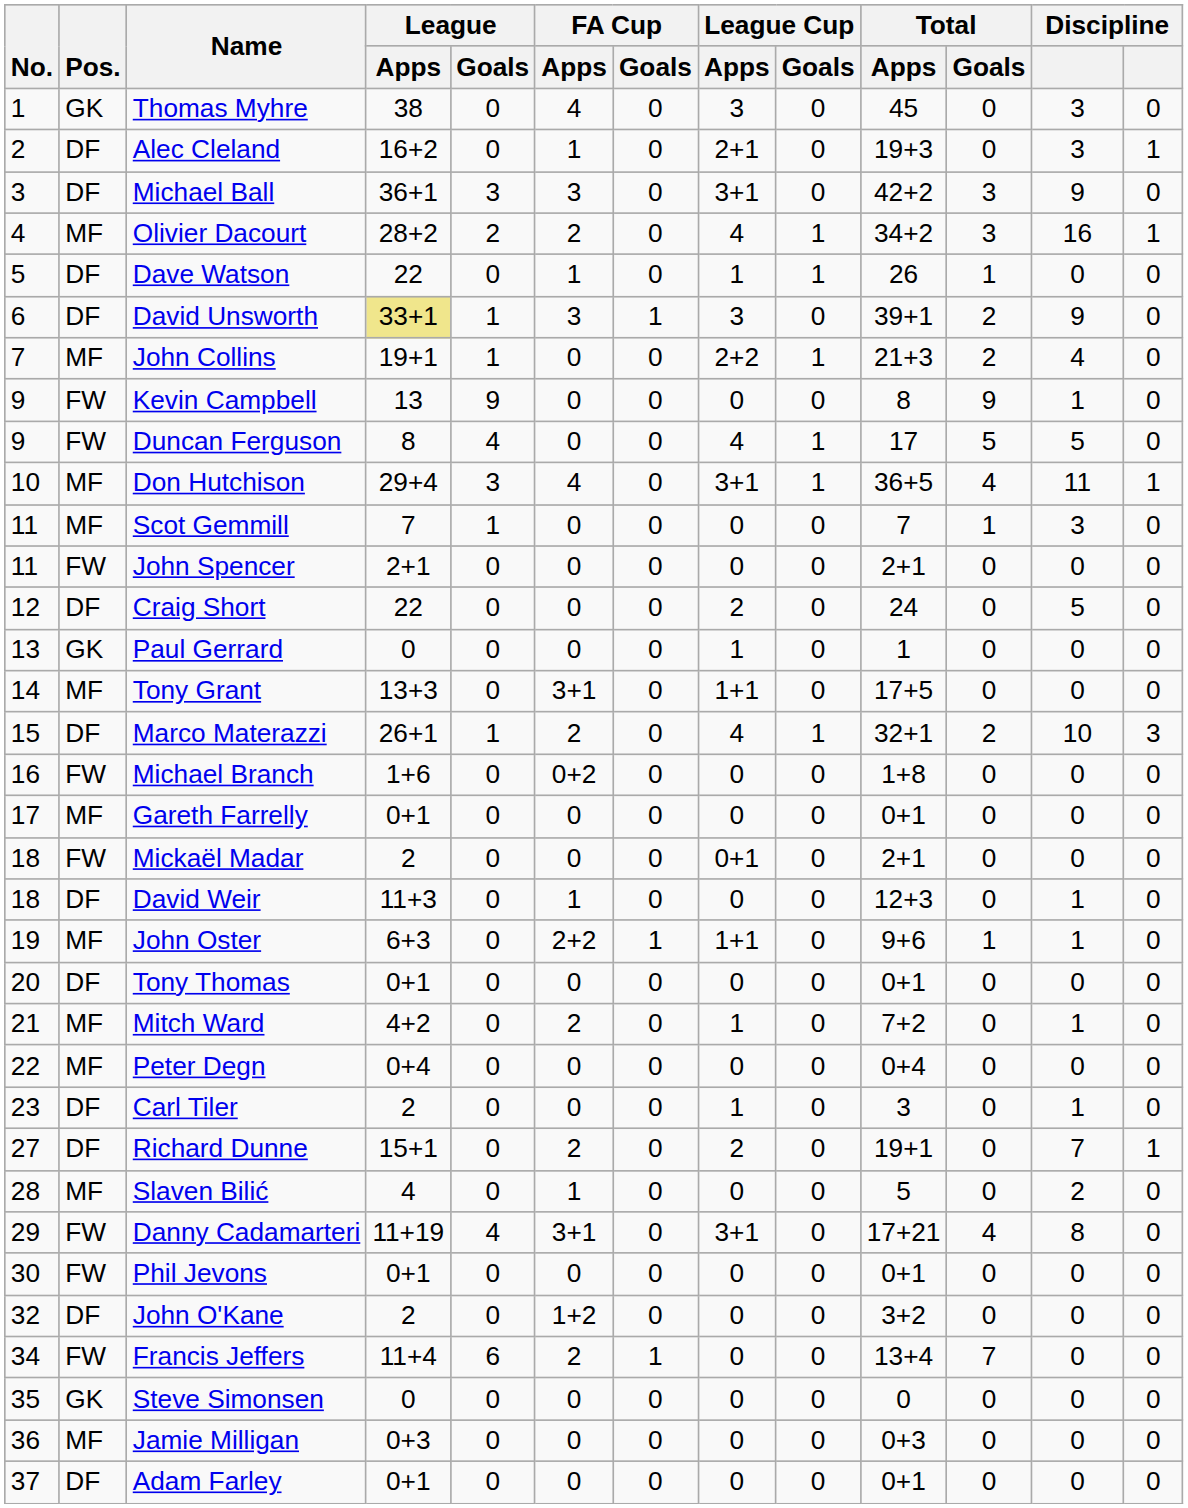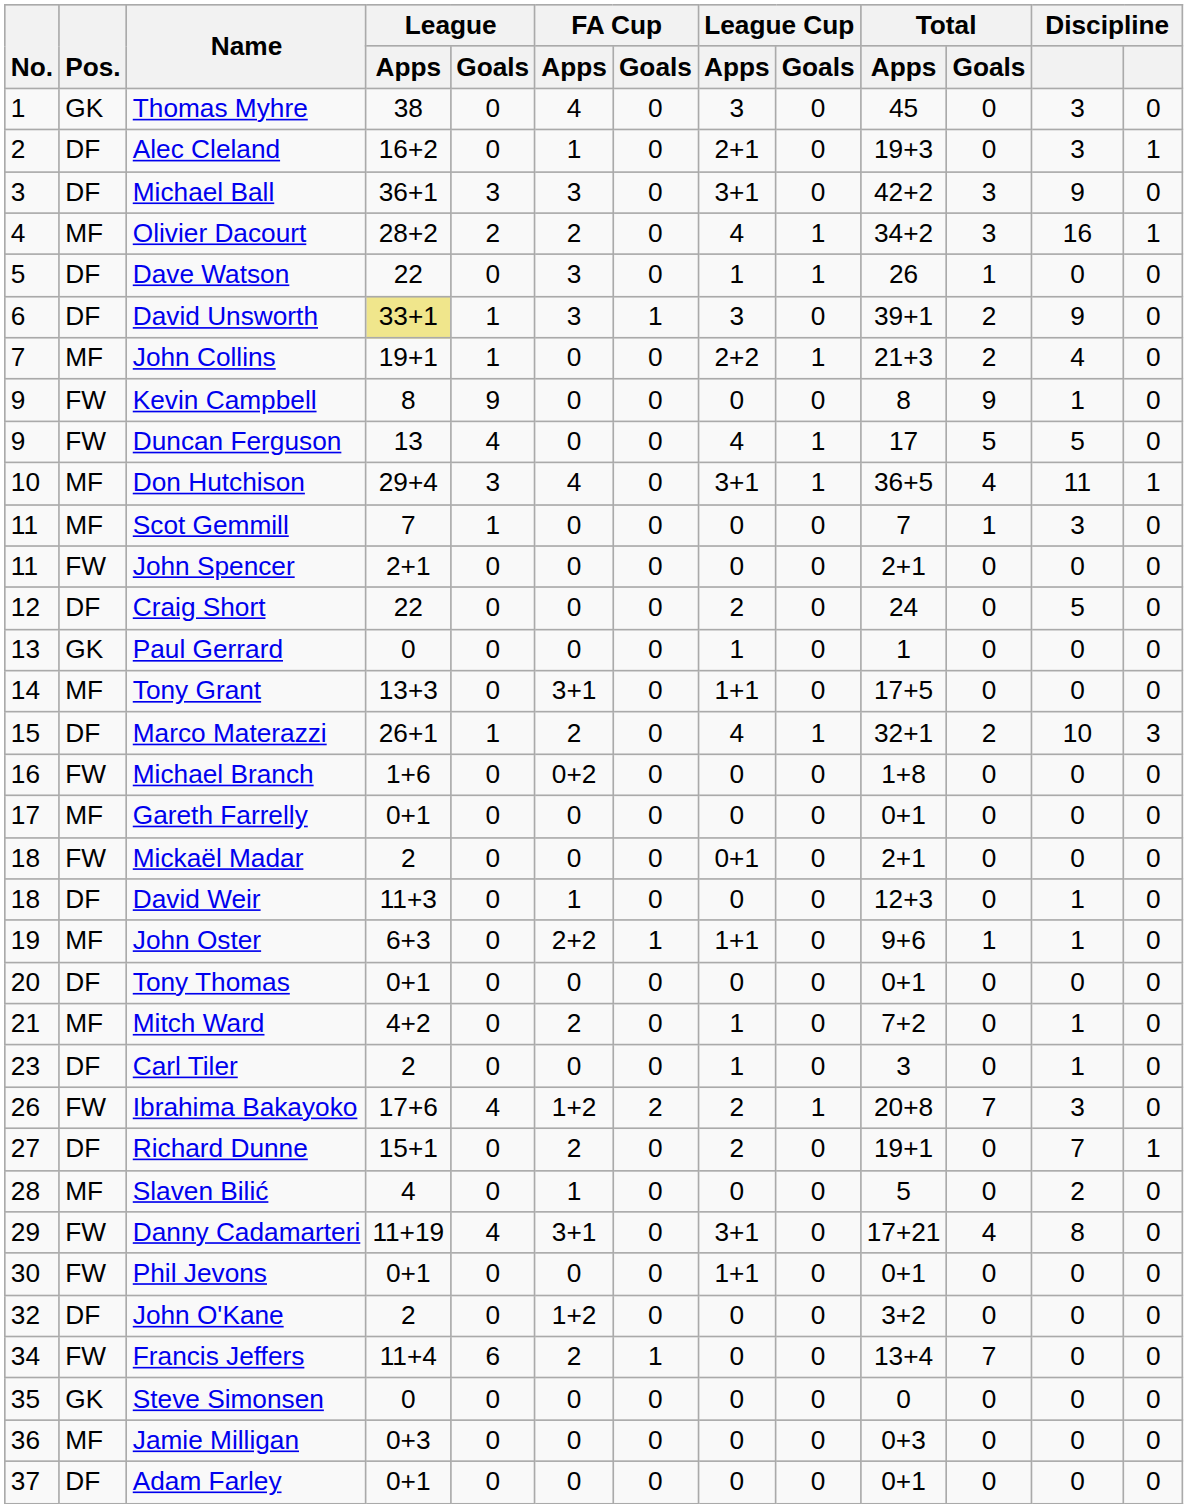Dave Watson | FA Cup / Apps: 1 -> 3
Kevin Campbell | League / Apps: 13 -> 8
Duncan Ferguson | League / Apps: 8 -> 13
- row: 22 | MF | Peter Degn | 0+4 | 0 | 0 | 0 | 0 | 0 | 0+4 | 0 | 0 | 0
+ row: 26 | FW | Ibrahima Bakayoko | 17+6 | 4 | 1+2 | 2 | 2 | 1 | 20+8 | 7 | 3 | 0
Phil Jevons | League Cup / Apps: 0 -> 1+1
